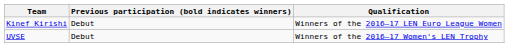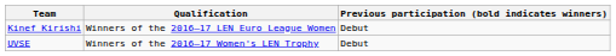columns swapped: Qualification <-> Previous participation (bold indicates winners)
